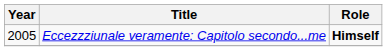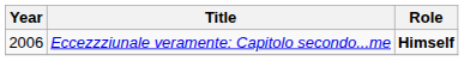Eccezzziunale veramente: Capitolo secondo...me | Year: 2005 -> 2006
